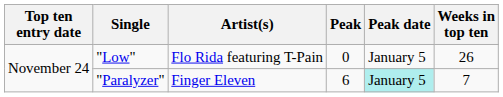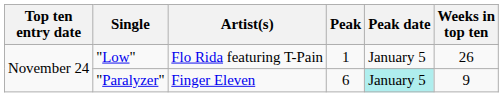"Low" | Peak: 0 -> 1
"Paralyzer" | Weeks in top ten: 7 -> 9
